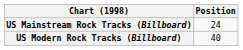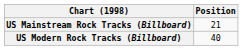US Mainstream Rock Tracks (Billboard) | Position: 24 -> 21
